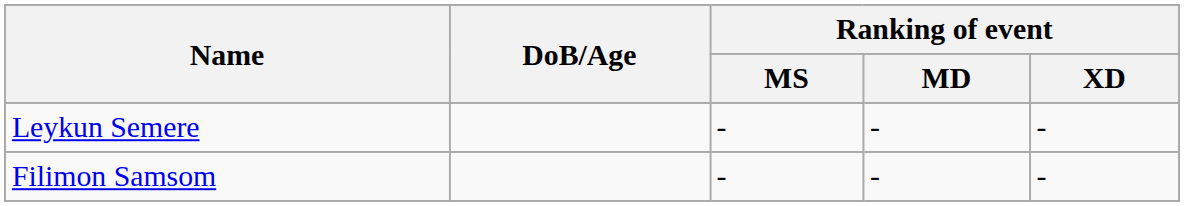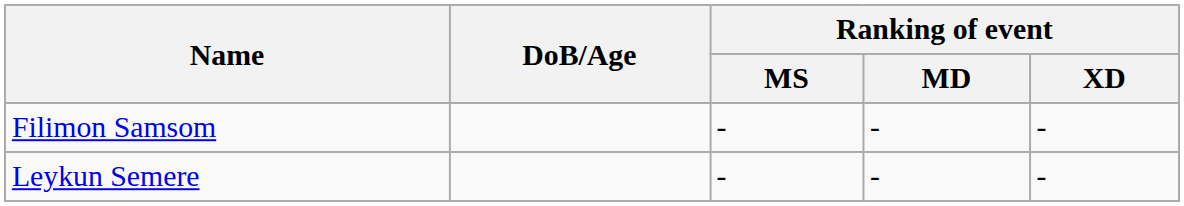rows swapped: Filimon Samsom <-> Leykun Semere
